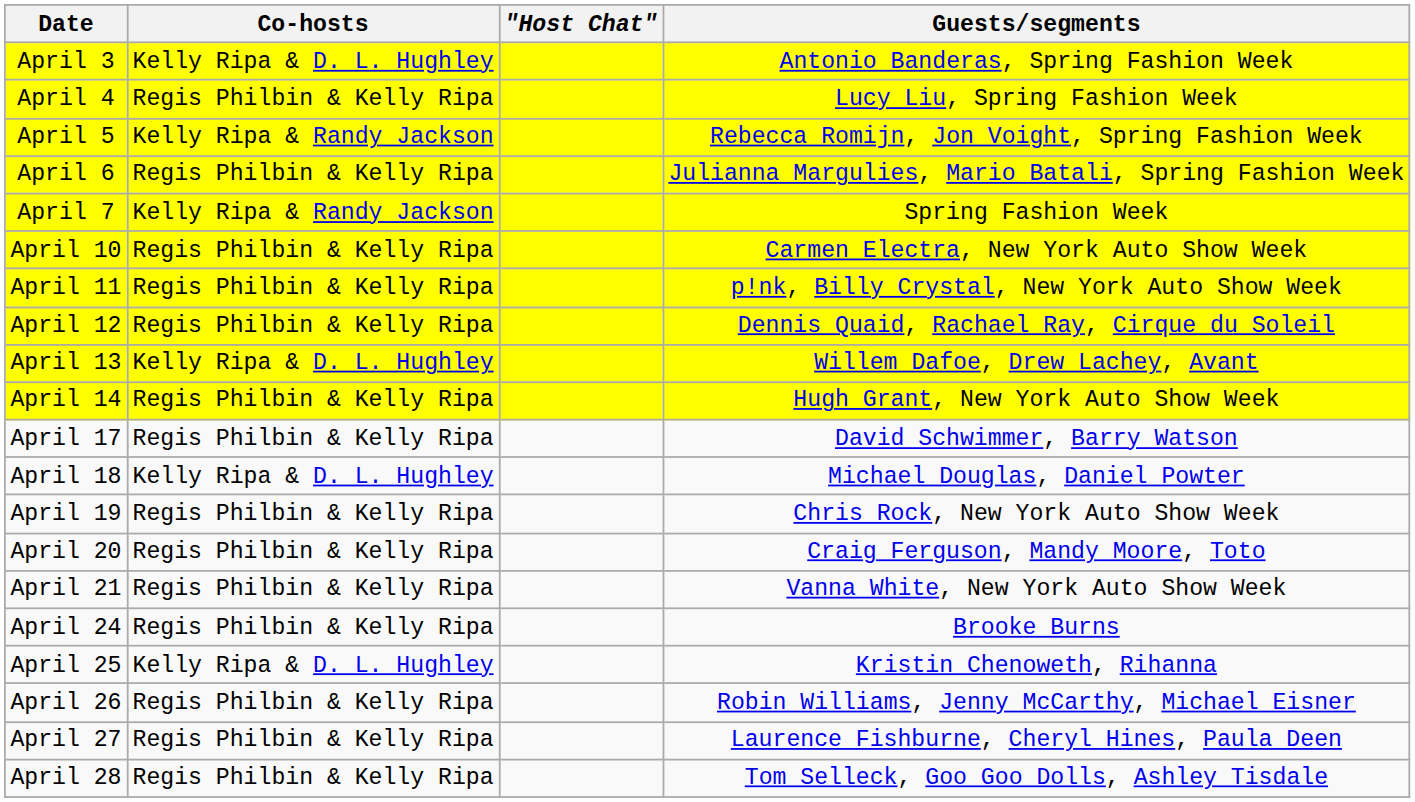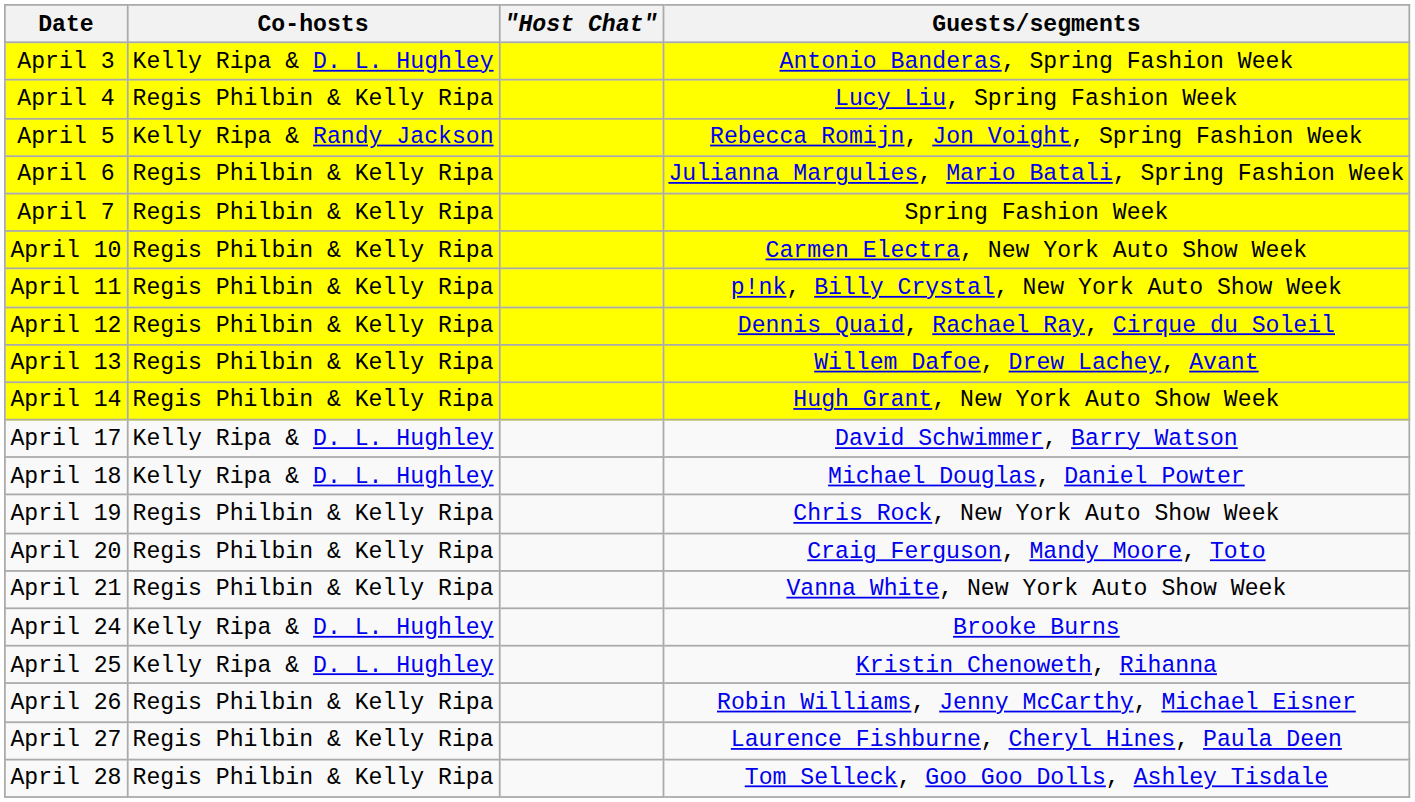April 7 | Co-hosts: Kelly Ripa & Randy Jackson -> Regis Philbin & Kelly Ripa
April 13 | Co-hosts: Kelly Ripa & D. L. Hughley -> Regis Philbin & Kelly Ripa
April 17 | Co-hosts: Regis Philbin & Kelly Ripa -> Kelly Ripa & D. L. Hughley
April 24 | Co-hosts: Regis Philbin & Kelly Ripa -> Kelly Ripa & D. L. Hughley
